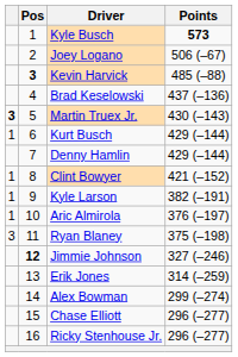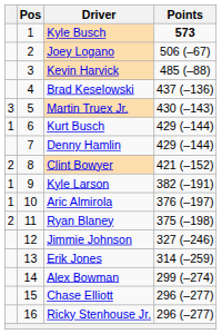Kevin Harvick | Pos: bold -> normal
Martin Truex Jr. | column 1: bold -> normal
Clint Bowyer | column 1: 1 -> 2
Ryan Blaney | column 1: 3 -> 2
Jimmie Johnson | Pos: bold -> normal
